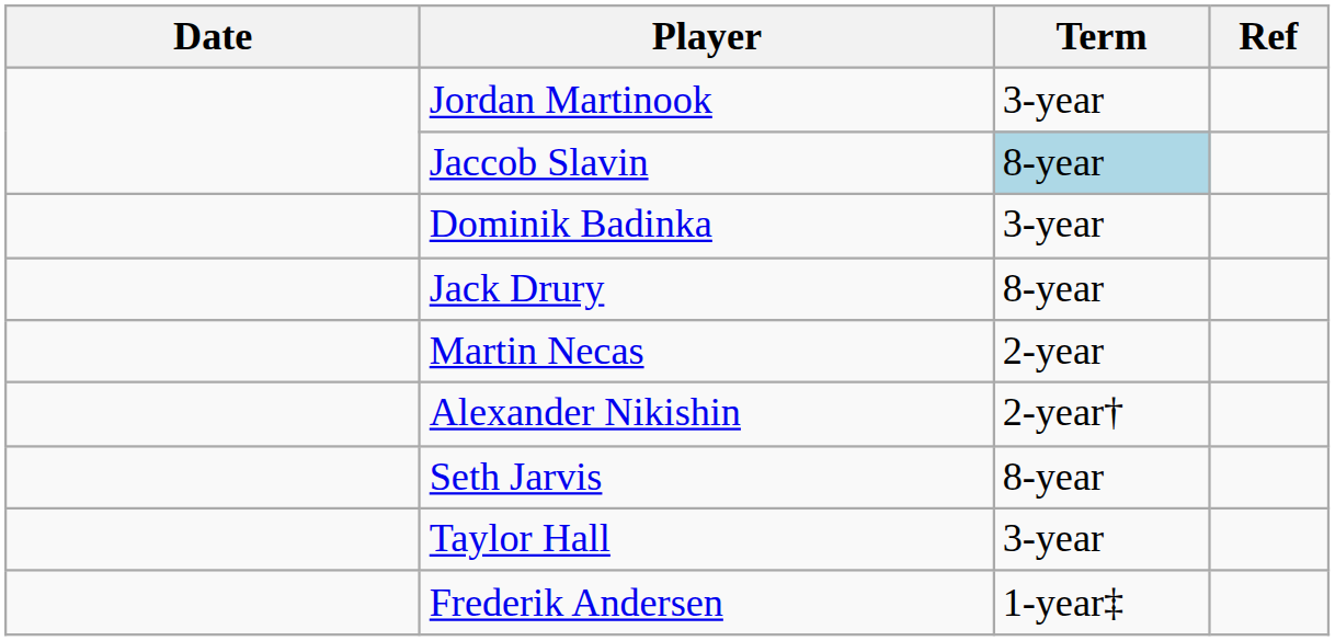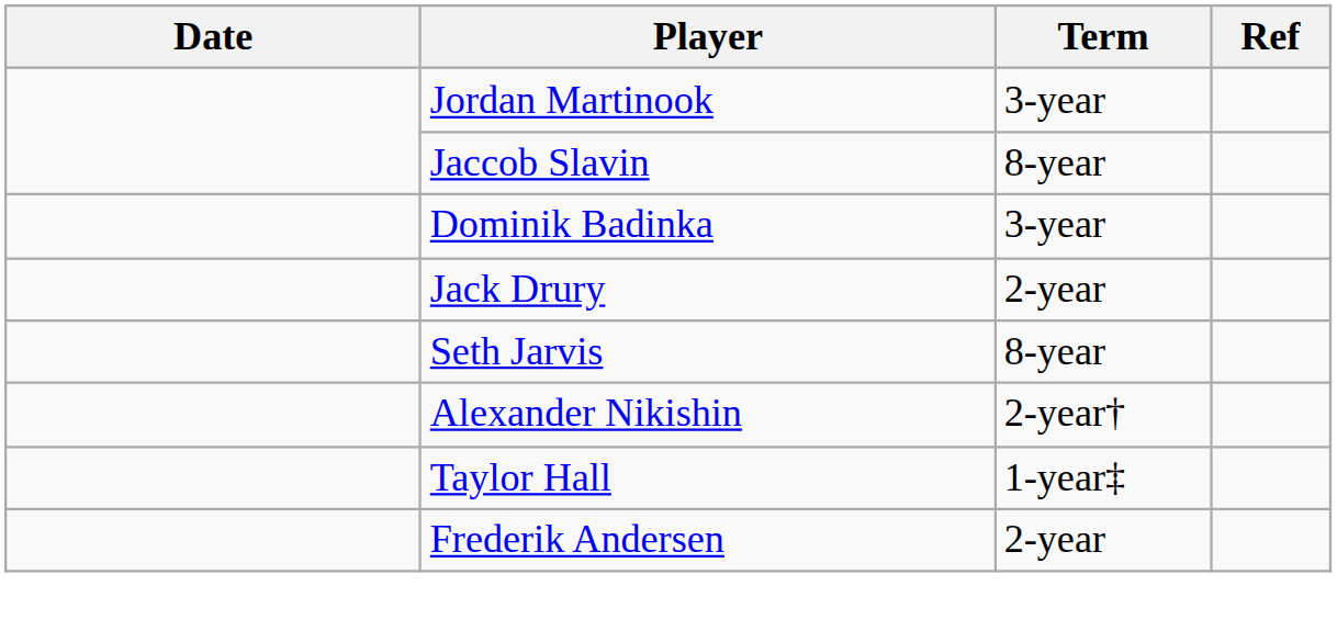Jaccob Slavin | Term: lightblue background -> no background
Jack Drury | Term: 8-year -> 2-year
- row: Martin Necas | 2-year
rows swapped: Seth Jarvis <-> Alexander Nikishin
Taylor Hall | Term: 3-year -> 1-year‡
Frederik Andersen | Term: 1-year‡ -> 2-year
